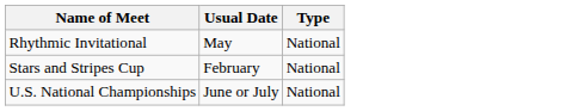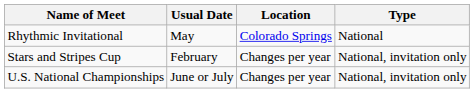+ column: Location | Colorado Springs | Changes per year | Changes per year
Stars and Stripes Cup | Type: National -> National, invitation only
U.S. National Championships | Type: National -> National, invitation only
